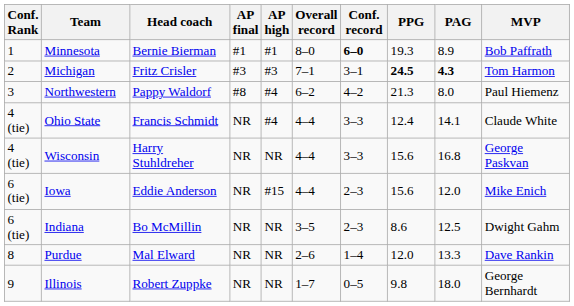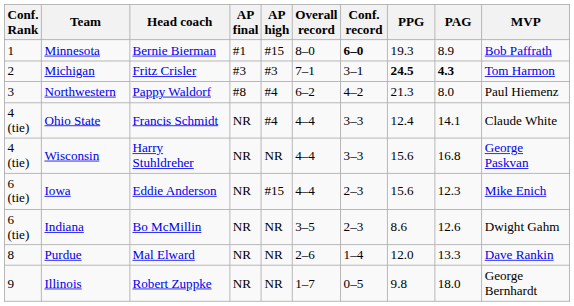Minnesota | AP high: #1 -> #15
Iowa | PAG: 12.0 -> 12.3
Indiana | PAG: 12.5 -> 12.6
